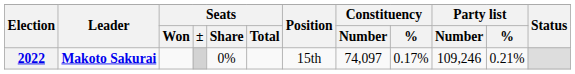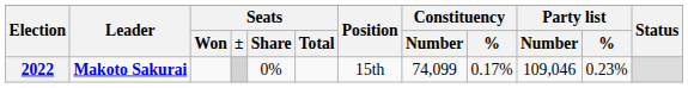2022 | Constituency / Number: 74,097 -> 74,099
2022 | Party list / Number: 109,246 -> 109,046
2022 | Party list / %: 0.21% -> 0.23%
